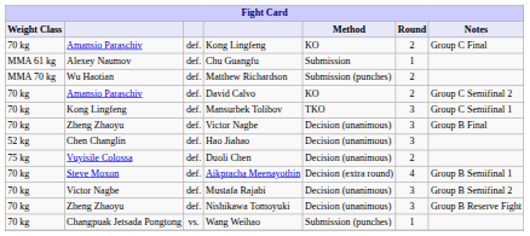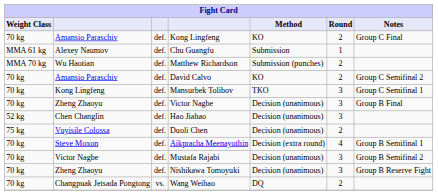Wang Weihao | Method: Submission (punches) -> DQ
Wang Weihao | Round: 1 -> 2
